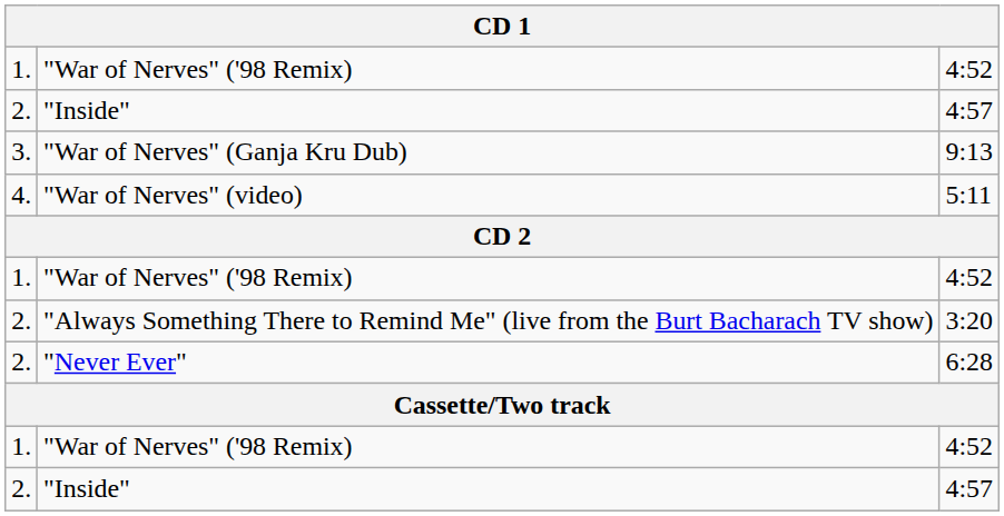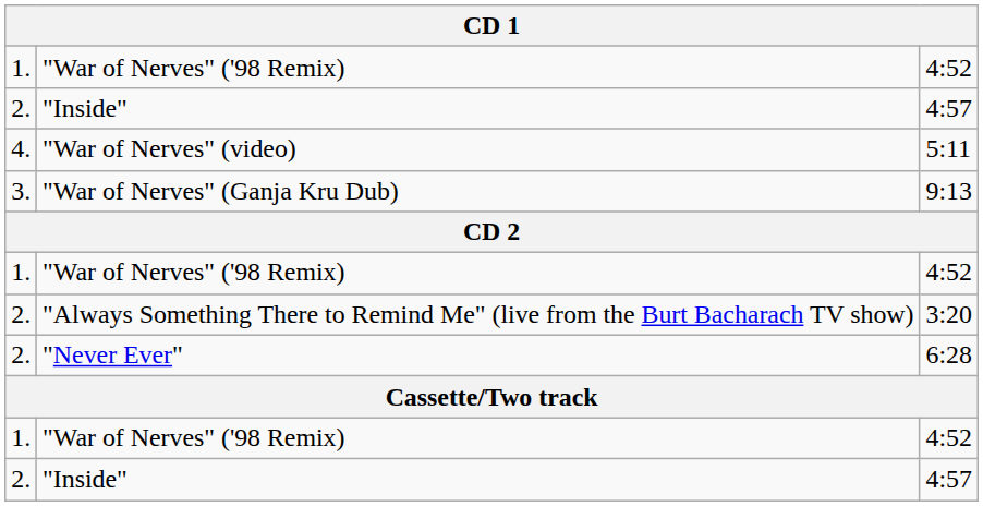rows swapped: "War of Nerves" (Ganja Kru Dub) <-> "War of Nerves" (video)
